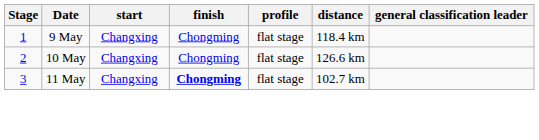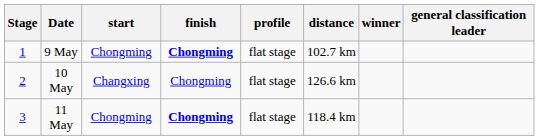+ column: winner
9 May | start: Changxing -> Chongming
9 May | finish: normal -> bold
9 May | distance: 118.4 km -> 102.7 km
11 May | start: Changxing -> Chongming
11 May | distance: 102.7 km -> 118.4 km
